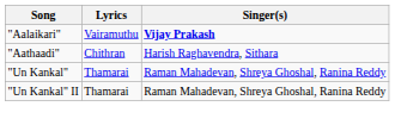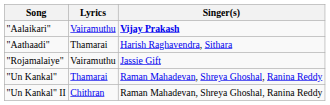"Aathaadi" | Lyrics: Chithran -> Thamarai
+ row: "Rojamalaiye" | Vairamuthu | Jassie Gift
"Un Kankal" II | Lyrics: Thamarai -> Chithran
